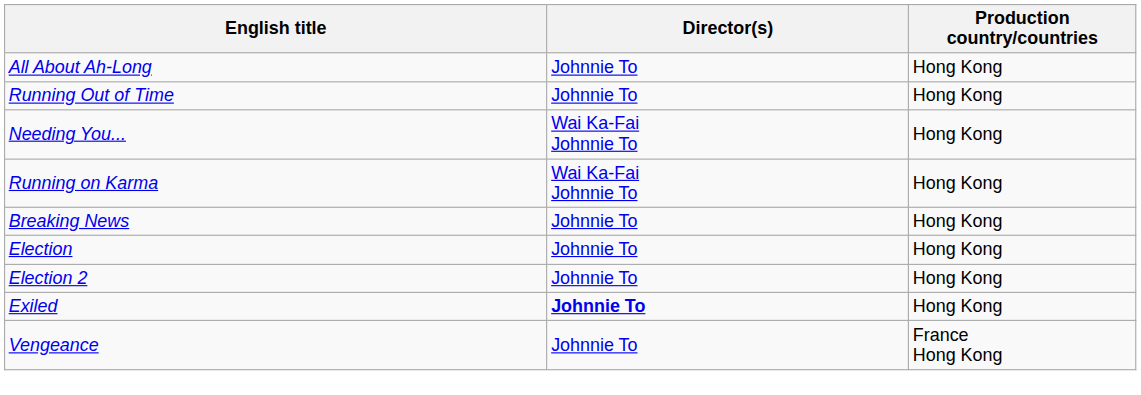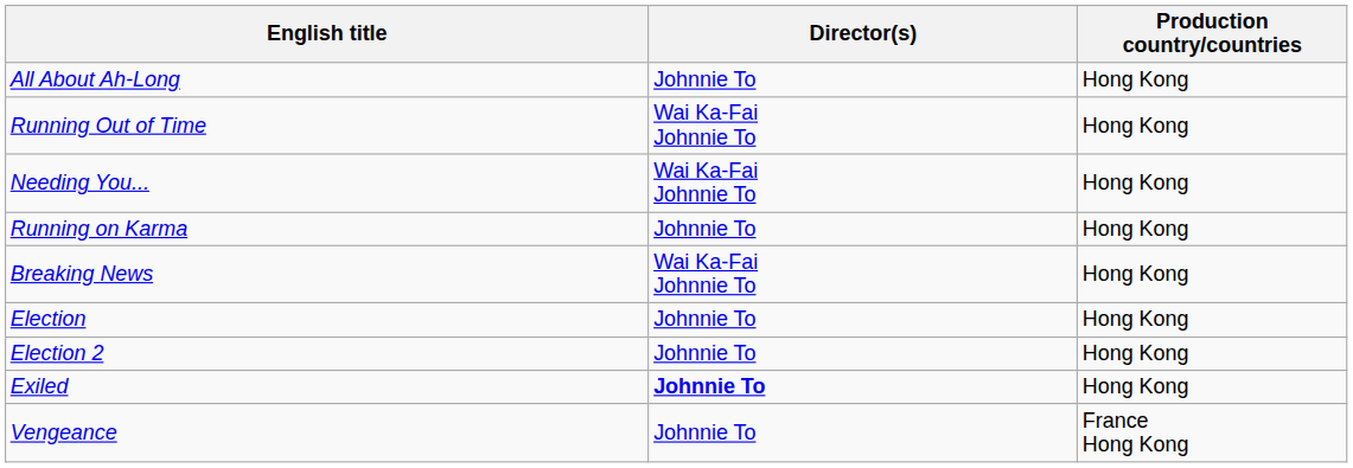Running Out of Time | Director(s): Johnnie To -> Wai Ka-Fai Johnnie To
Running on Karma | Director(s): Wai Ka-Fai Johnnie To -> Johnnie To
Breaking News | Director(s): Johnnie To -> Wai Ka-Fai Johnnie To
